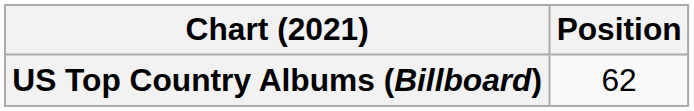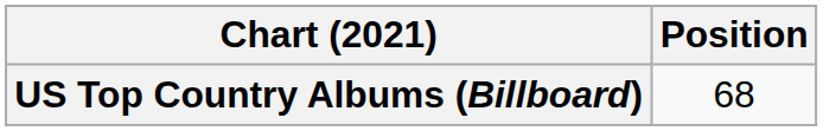US Top Country Albums (Billboard) | Position: 62 -> 68
